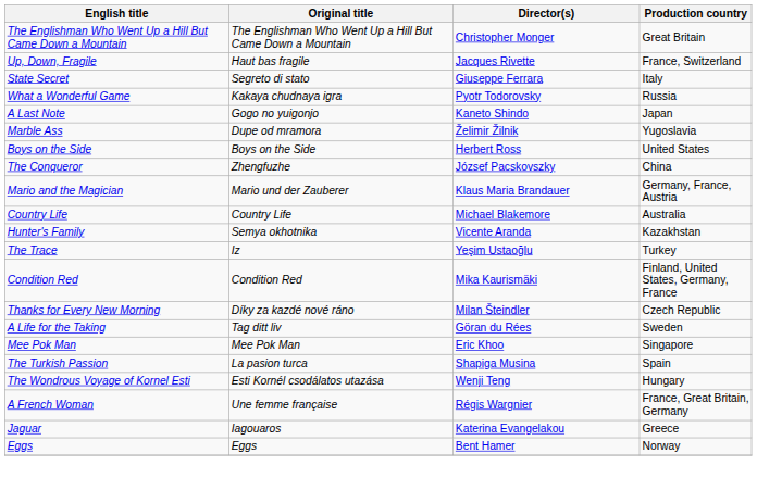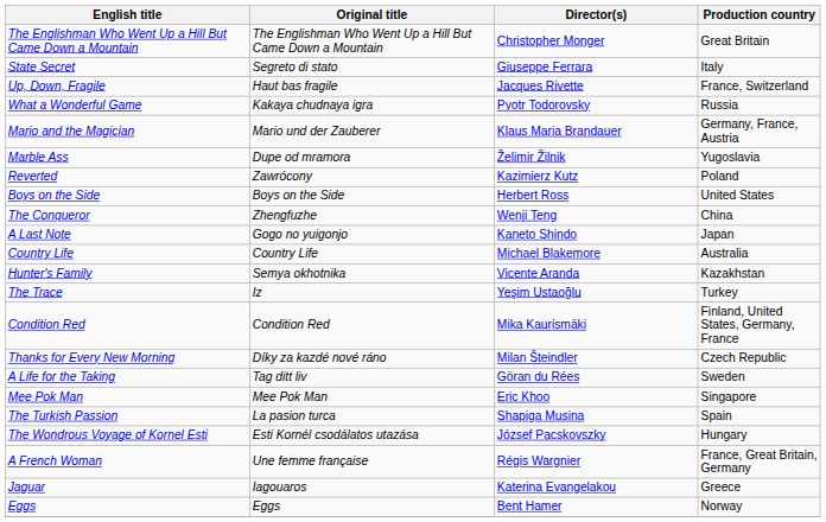rows swapped: Up, Down, Fragile <-> State Secret
rows swapped: Mario and the Magician <-> A Last Note
+ row: Reverted | Zawrócony | Kazimierz Kutz | Poland
The Conqueror | Director(s): József Pacskovszky -> Wenji Teng
The Wondrous Voyage of Kornel Esti | Director(s): Wenji Teng -> József Pacskovszky
